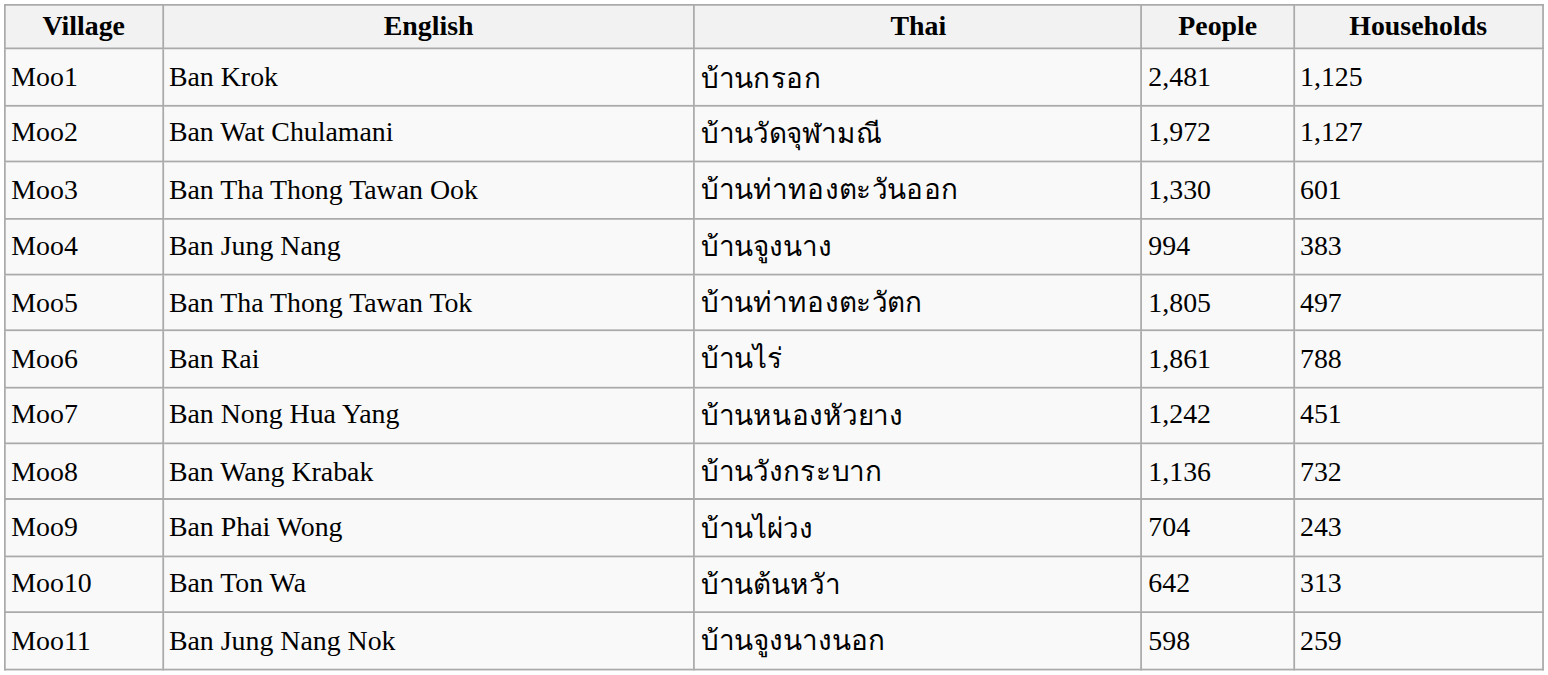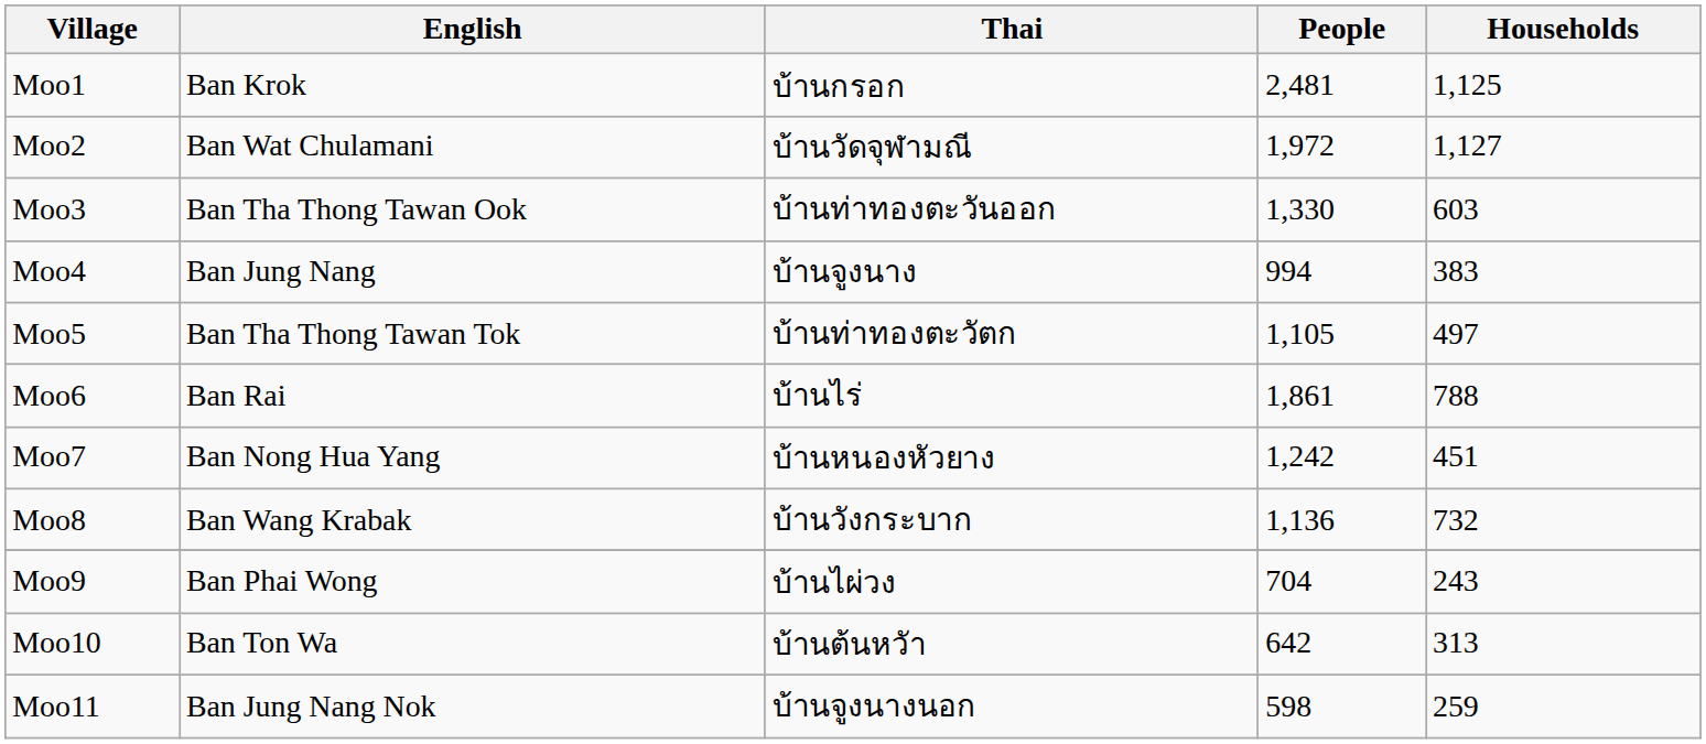Moo3 | Households: 601 -> 603
Moo5 | People: 1,805 -> 1,105
